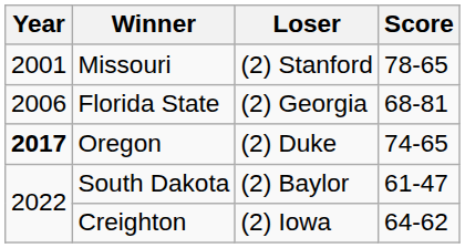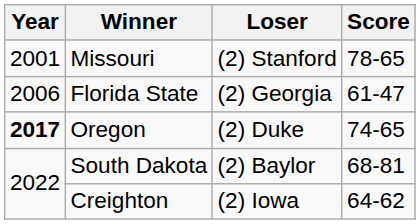Florida State | Score: 68-81 -> 61-47
South Dakota | Score: 61-47 -> 68-81
